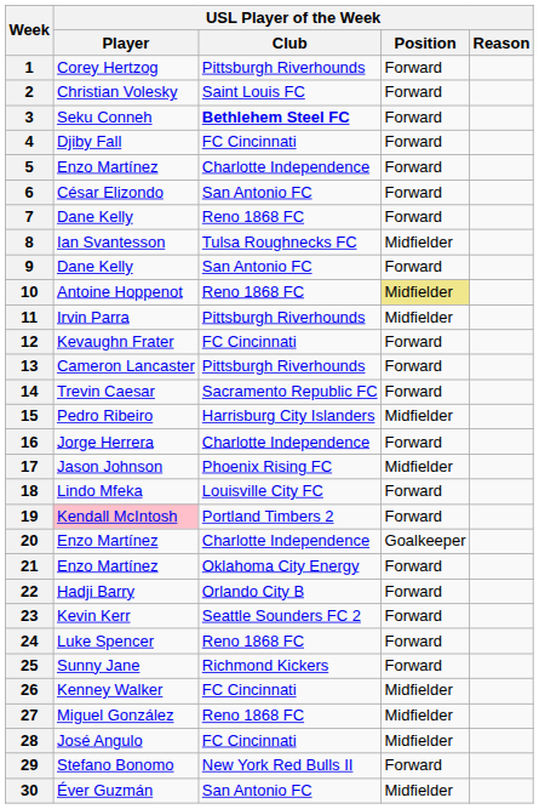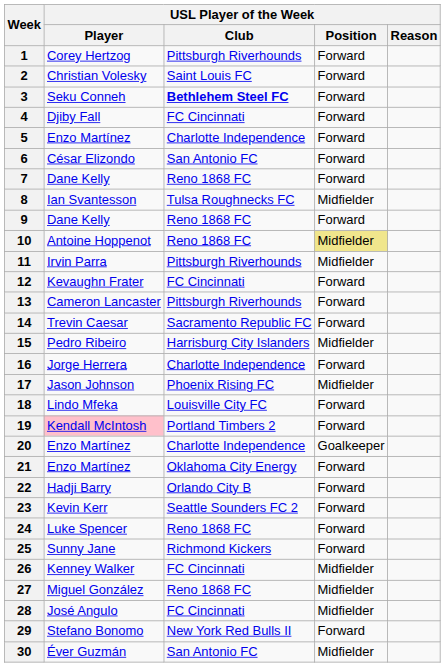9 | USL Player of the Week / Club: San Antonio FC -> Reno 1868 FC
